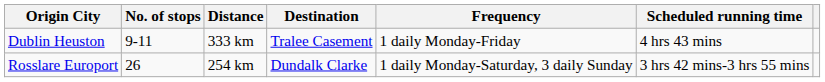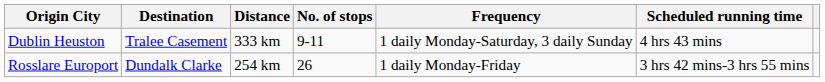columns swapped: Destination <-> No. of stops
Dublin Heuston | Frequency: 1 daily Monday-Friday -> 1 daily Monday-Saturday, 3 daily Sunday
Rosslare Europort | Frequency: 1 daily Monday-Saturday, 3 daily Sunday -> 1 daily Monday-Friday
